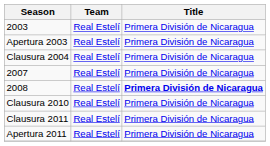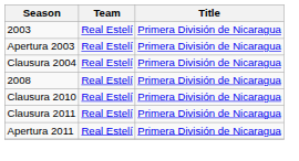- row: 2007 | Real Estelí | Primera División de Nicaragua
2008 | Title: bold -> normal
